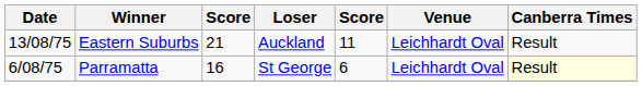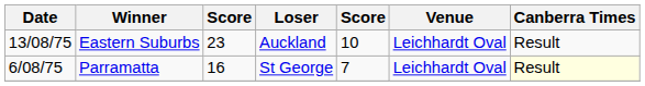Eastern Suburbs | column 3: 21 -> 23
Eastern Suburbs | column 5: 11 -> 10
Parramatta | column 5: 6 -> 7
